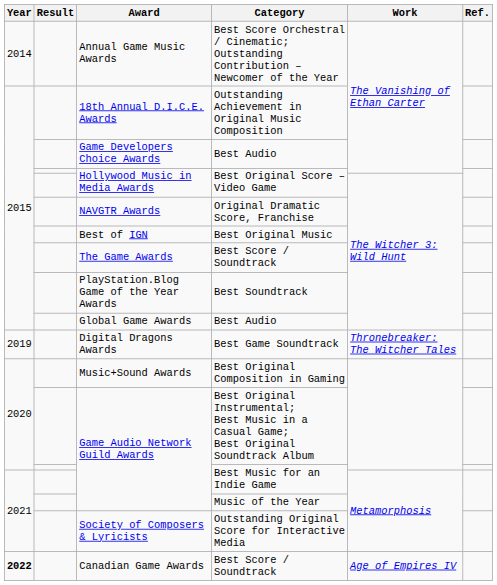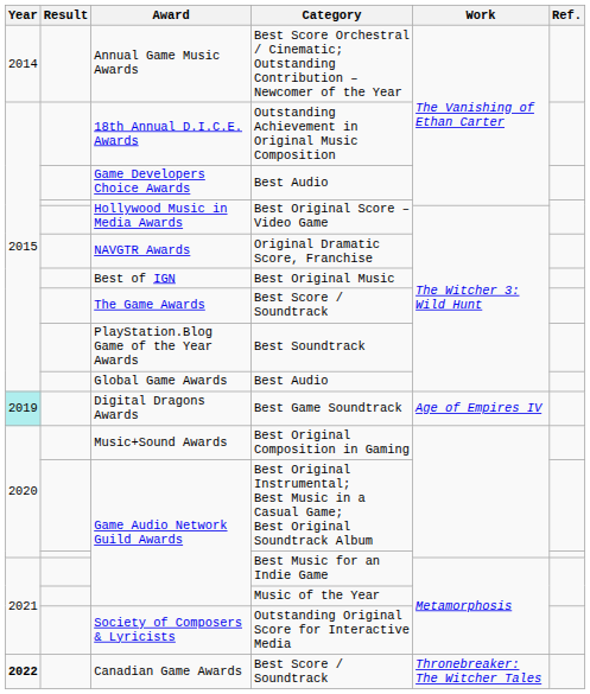Digital Dragons Awards | Year: no background -> paleturquoise background
Digital Dragons Awards | Work: Thronebreaker: The Witcher Tales -> Age of Empires IV
Canadian Game Awards | Work: Age of Empires IV -> Thronebreaker: The Witcher Tales
